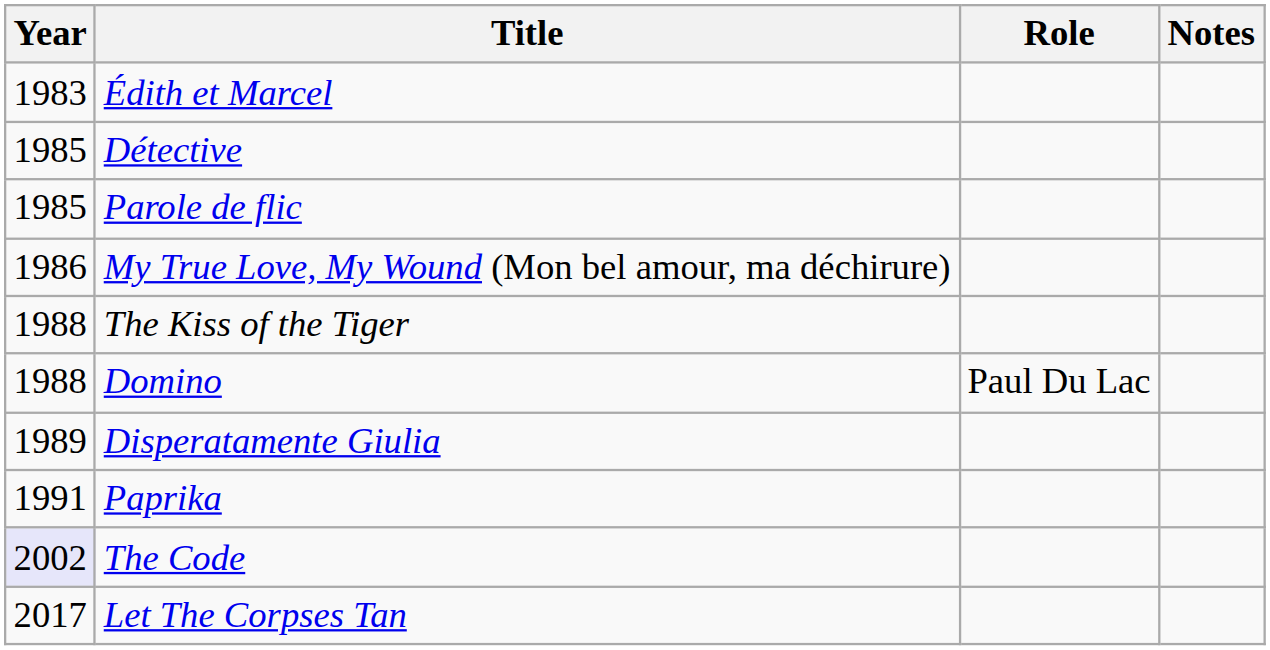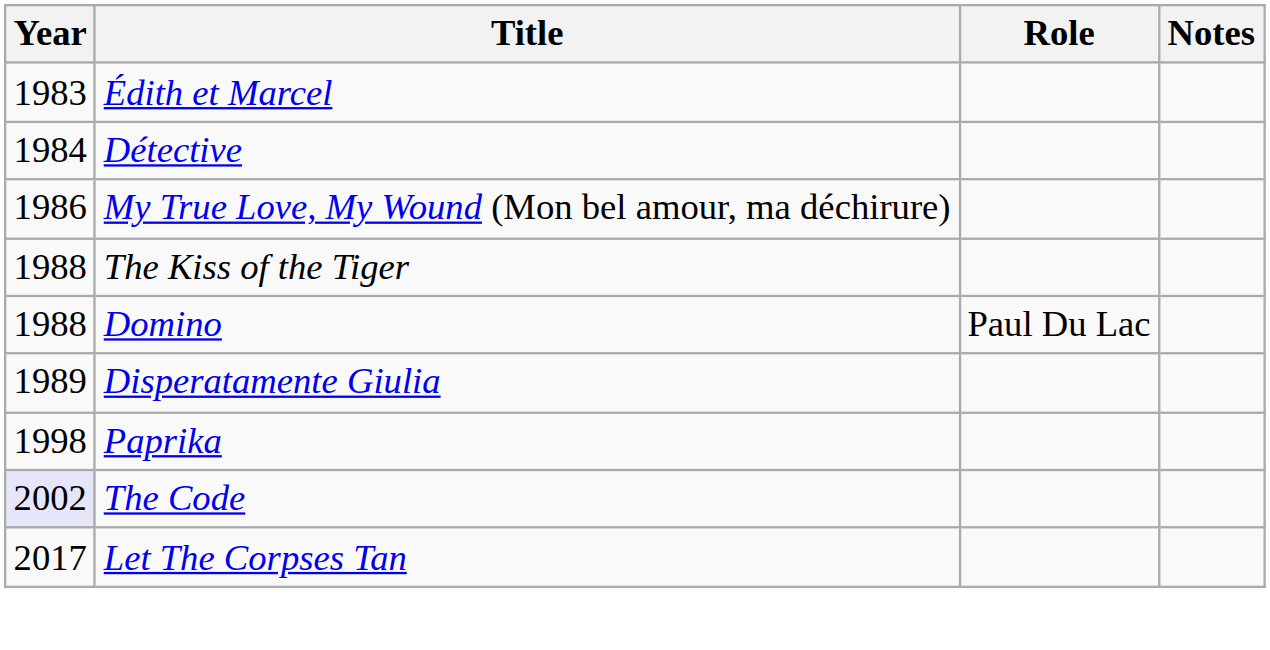Détective | Year: 1985 -> 1984
- row: 1985 | Parole de flic
Paprika | Year: 1991 -> 1998
